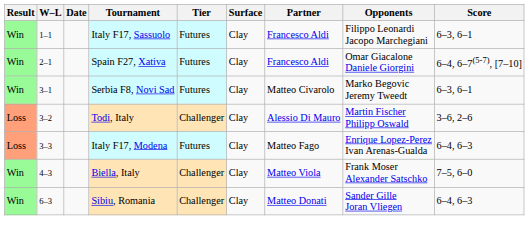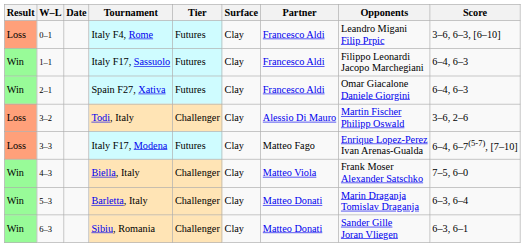+ row: Loss | 0–1 | Italy F4, Rome | Futures | Clay | Francesco Aldi | Leandro Migani Filip Prpic | 3–6, 6–3, [6–10]
Italy F17, Sassuolo | Score: 6–3, 6–1 -> 6–4, 6–3
Spain F27, Xativa | Score: 6–4, 6–7(5-7), [7–10] -> 6–4, 6–3
- row: Win | 3–1 | Serbia F8, Novi Sad | Futures | Clay | Matteo Civarolo | Marko Begovic Jeremy Tweedt | 6–3, 6–1
Italy F17, Modena | Score: 6–4, 6–3 -> 6–4, 6–7(5-7), [7–10]
+ row: Win | 5–3 | Barletta, Italy | Challenger | Clay | Matteo Donati | Marin Draganja Tomislav Draganja | 6–3, 6–4
Sibiu, Romania | Score: 6–4, 6–3 -> 6–3, 6–1
